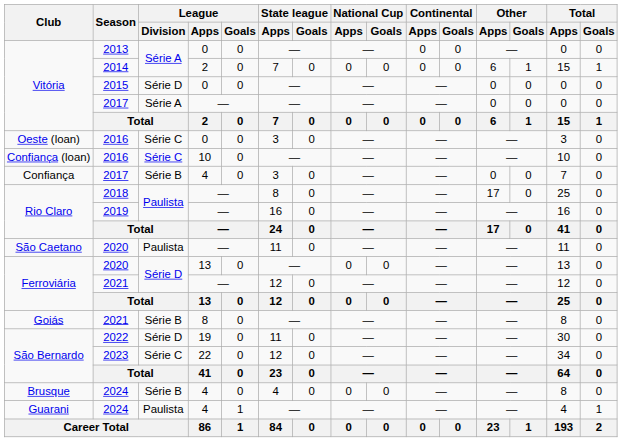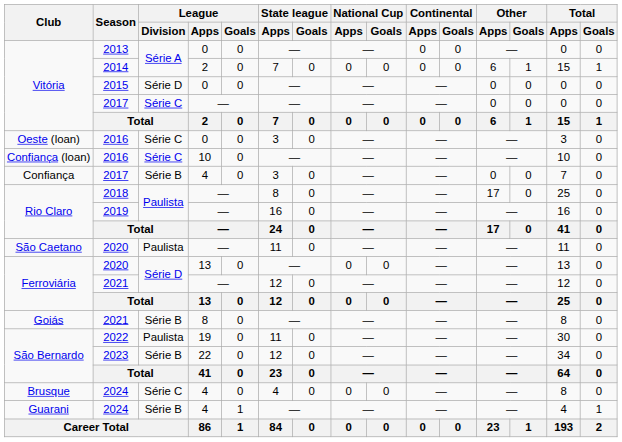Vitória / 2017 | League / Division: Série A -> Série C
2022 | League / Division: Série D -> Paulista
2023 | League / Division: Série C -> Série B
Brusque / 2024 | League / Division: Série B -> Série C
Guarani / 2024 | League / Division: Paulista -> Série B
